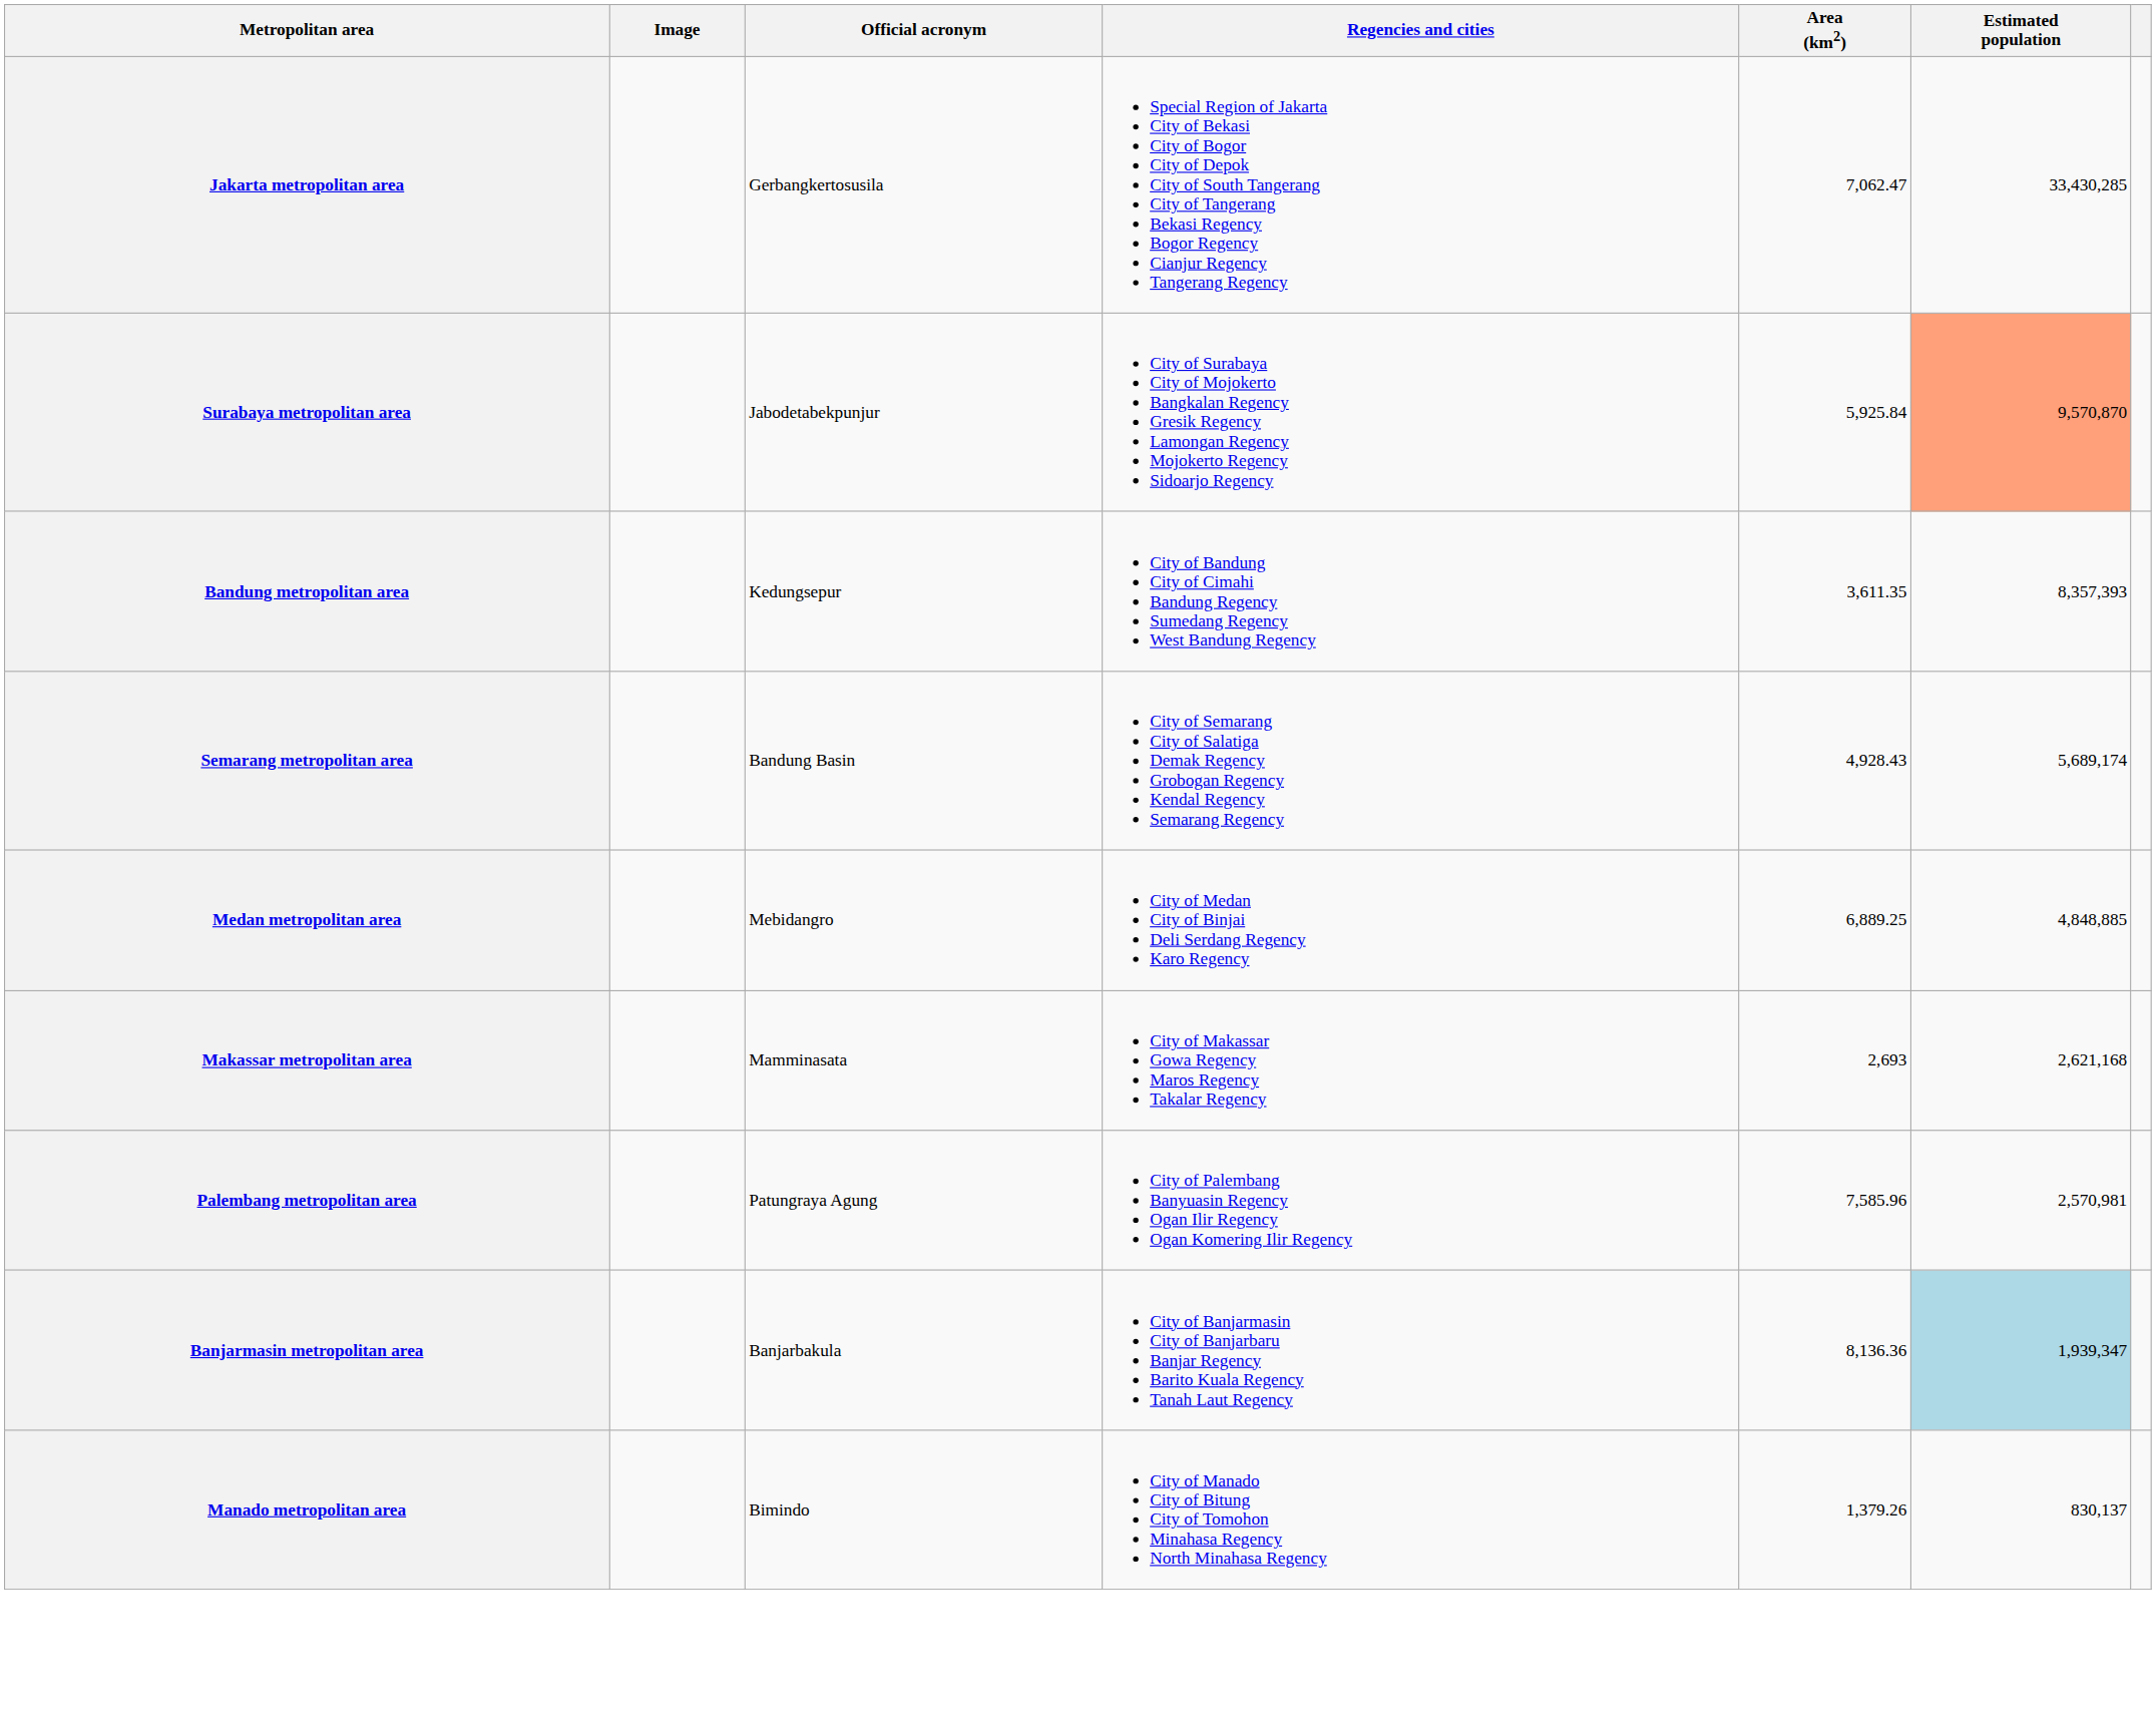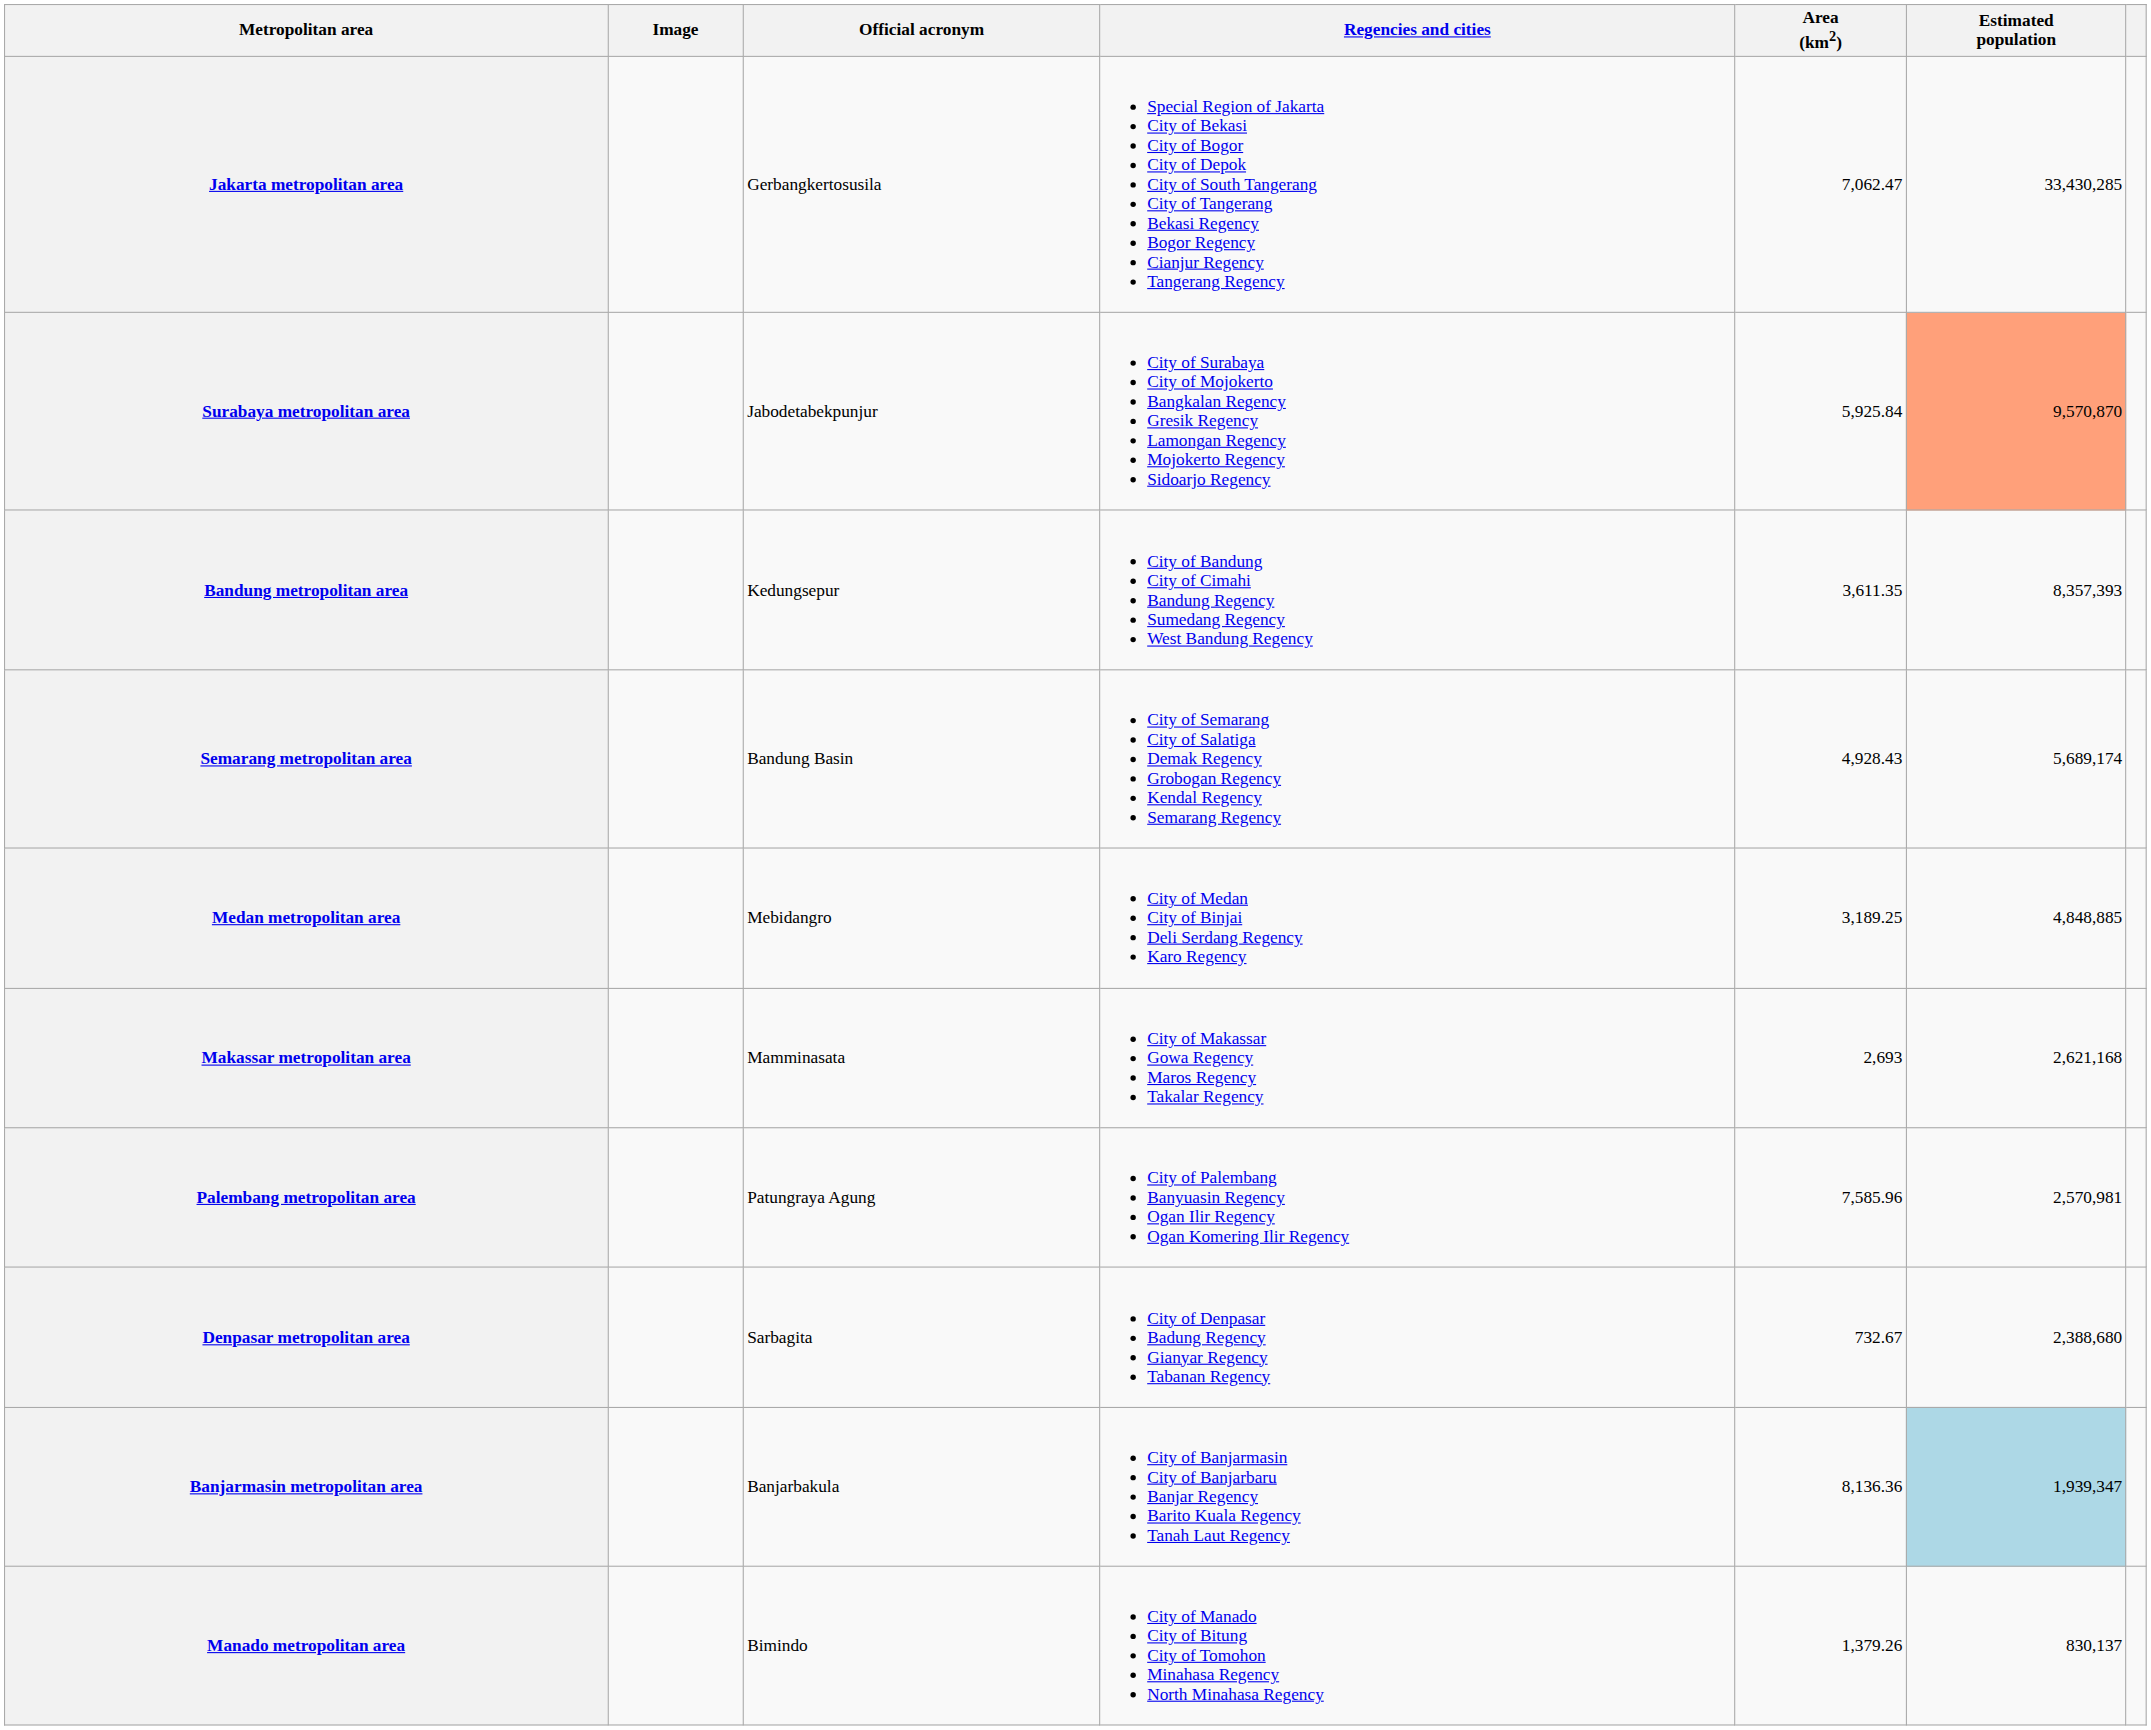Medan metropolitan area | Area (km2): 6,889.25 -> 3,189.25
+ row: Denpasar metropolitan area | Sarbagita | City of Denpasar Badung Regency Gianyar Regency Tabanan Regency | 732.67 | 2,388,680
